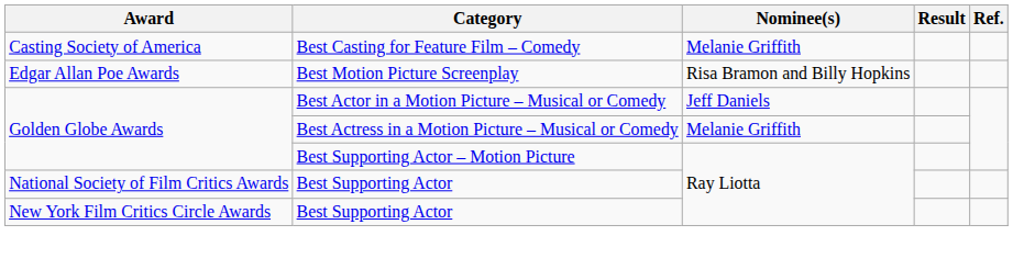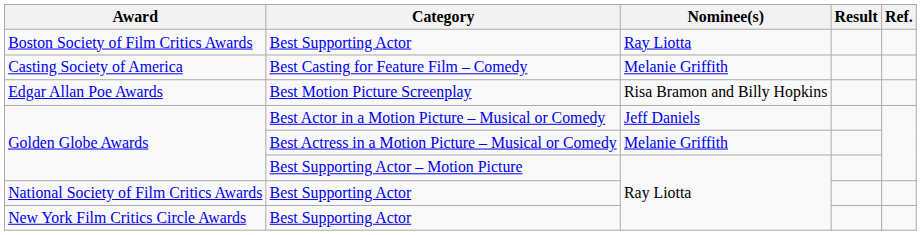+ row: Boston Society of Film Critics Awards | Best Supporting Actor | Ray Liotta
